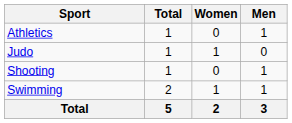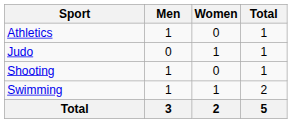columns swapped: Men <-> Total
